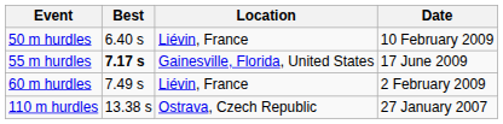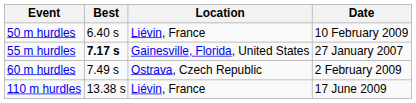55 m hurdles | Date: 17 June 2009 -> 27 January 2007
60 m hurdles | Location: Liévin, France -> Ostrava, Czech Republic
110 m hurdles | Location: Ostrava, Czech Republic -> Liévin, France
110 m hurdles | Date: 27 January 2007 -> 17 June 2009
